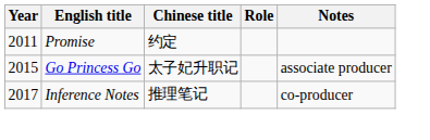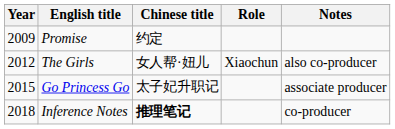Promise | Year: 2011 -> 2009
+ row: 2012 | The Girls | 女人帮·妞儿 | Xiaochun | also co-producer
Inference Notes | Year: 2017 -> 2018
Inference Notes | Chinese title: normal -> bold
